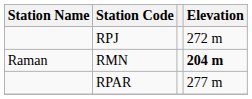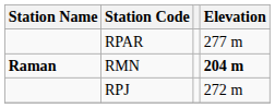rows swapped: RPJ <-> RPAR
RMN | Station Name: normal -> bold
